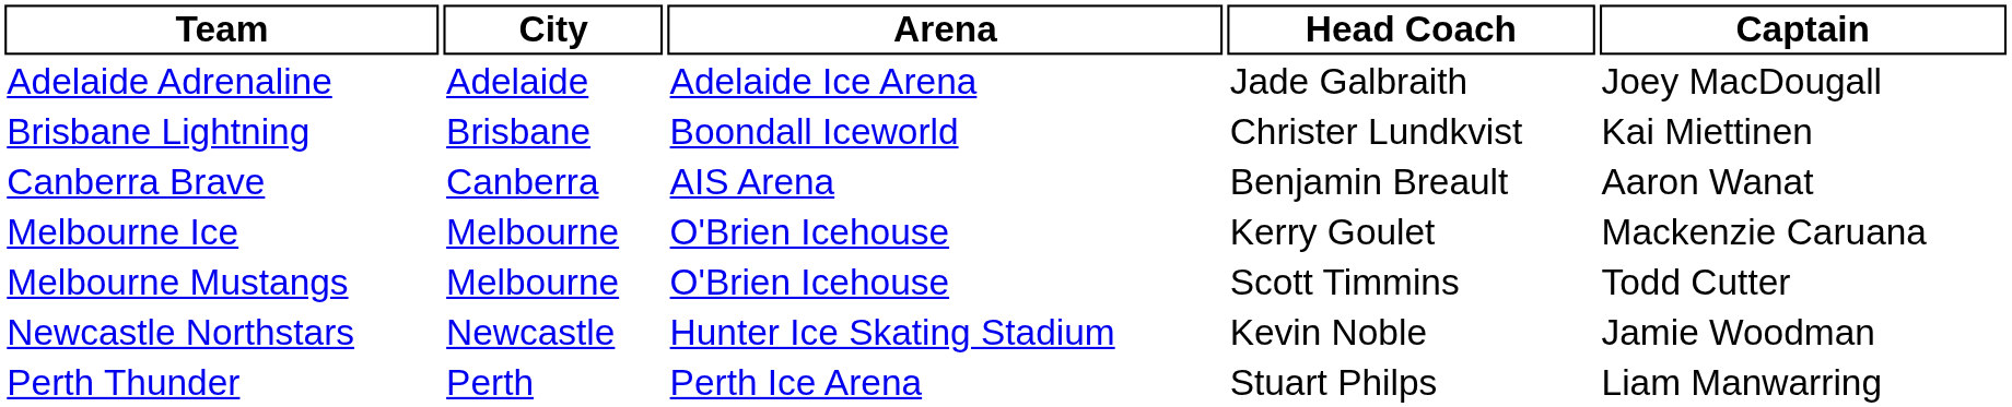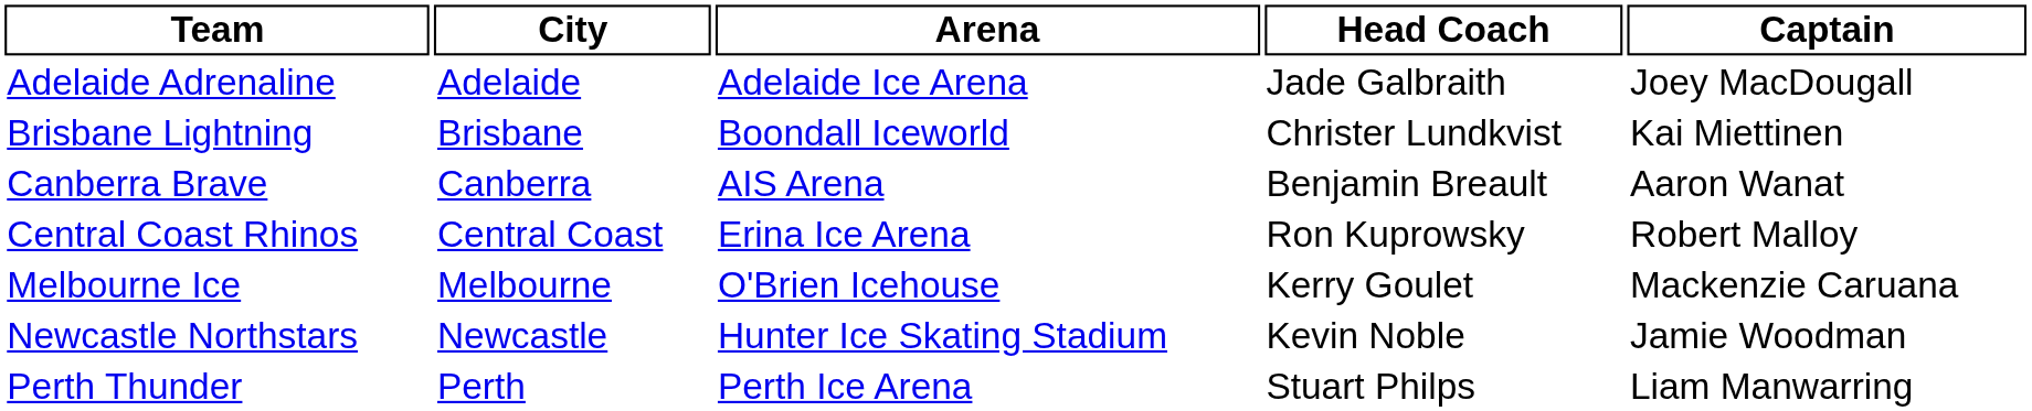+ row: Central Coast Rhinos | Central Coast | Erina Ice Arena | Ron Kuprowsky | Robert Malloy
- row: Melbourne Mustangs | Melbourne | O'Brien Icehouse | Scott Timmins | Todd Cutter
